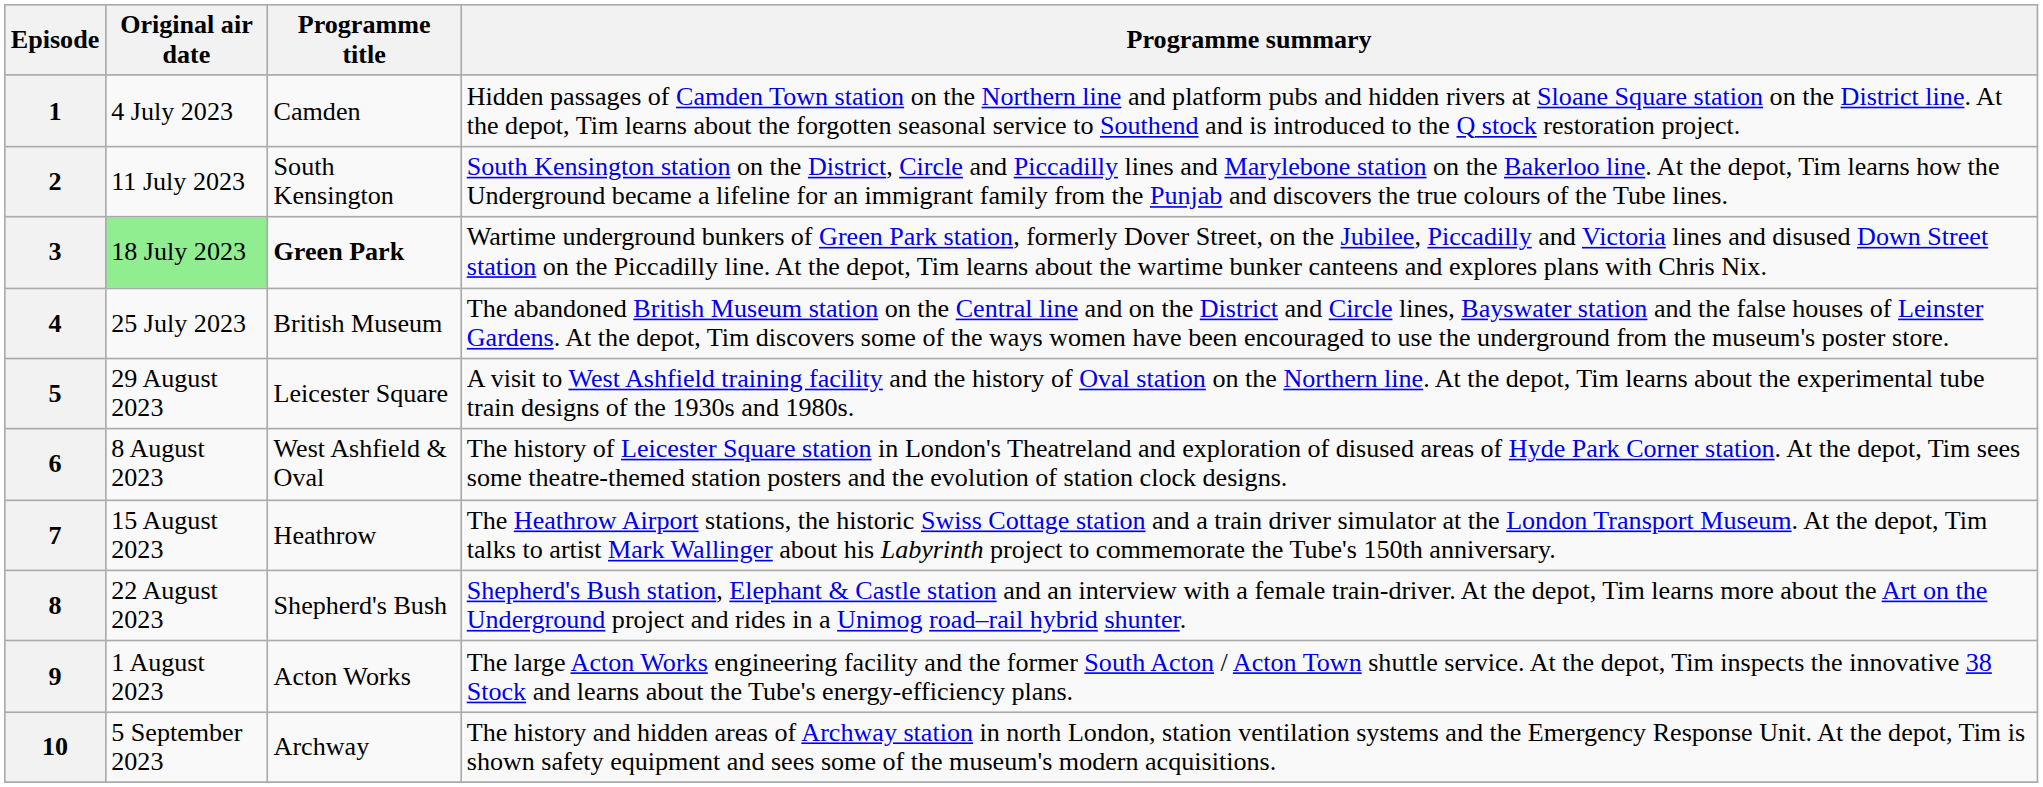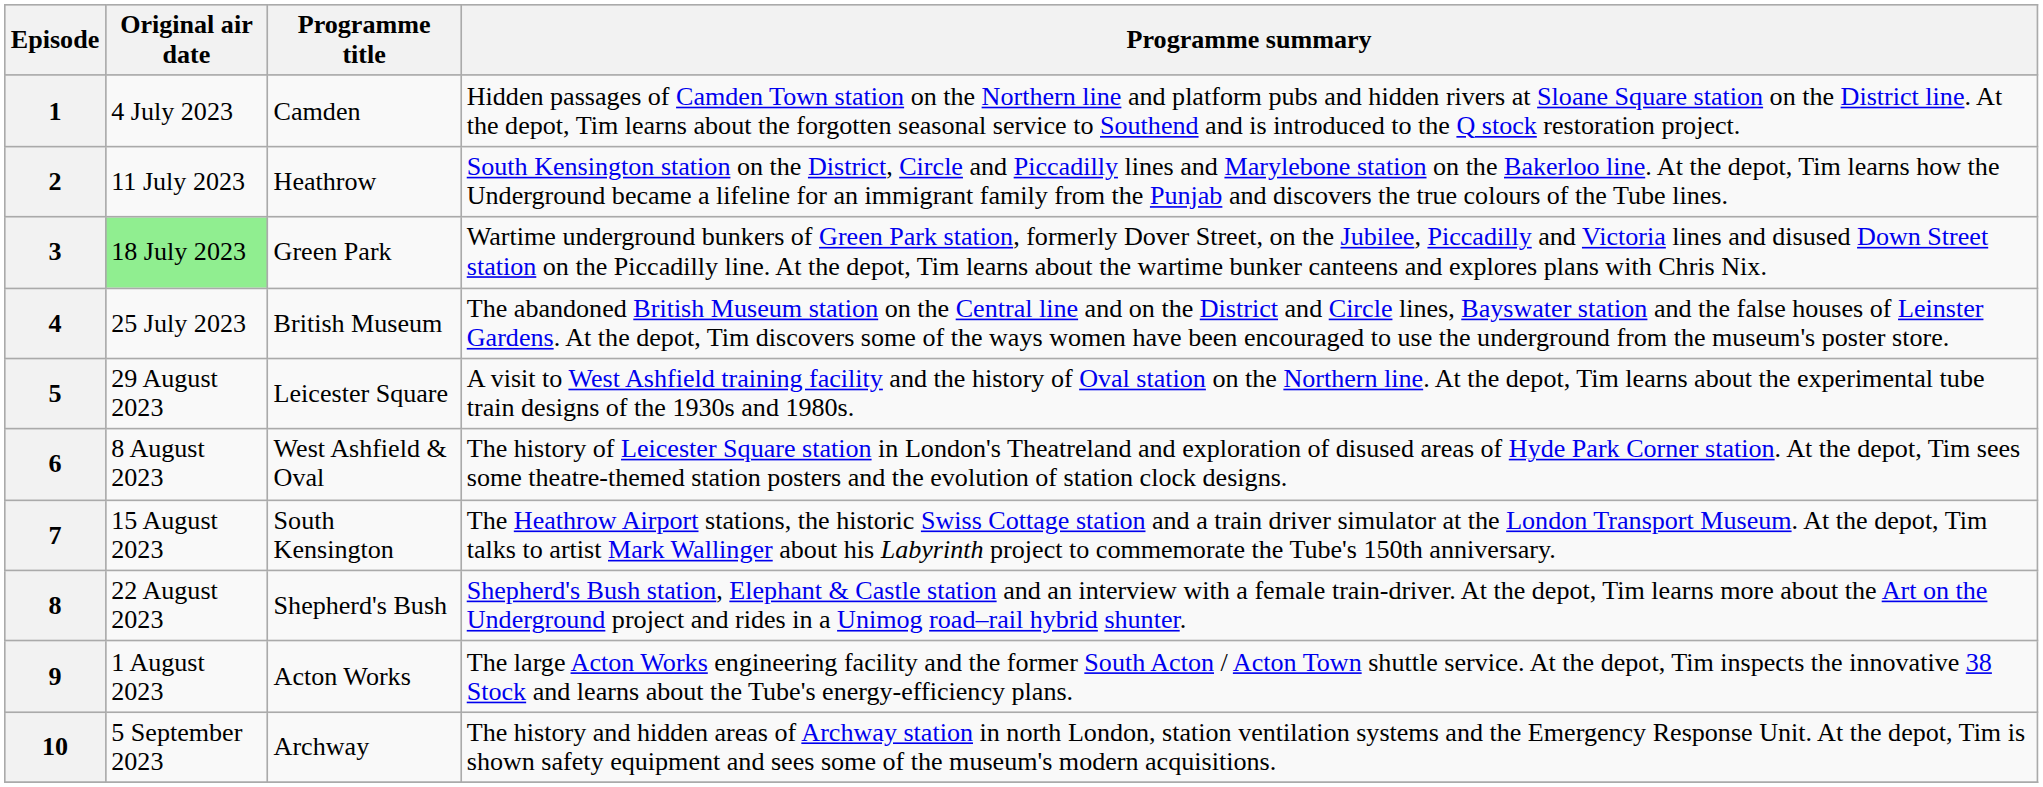2 | Programme title: South Kensington -> Heathrow
3 | Programme title: bold -> normal
7 | Programme title: Heathrow -> South Kensington
